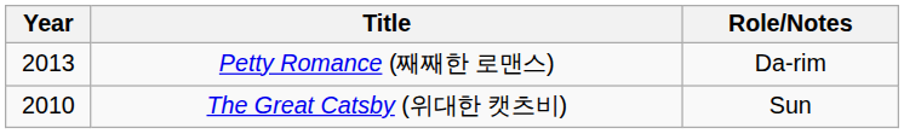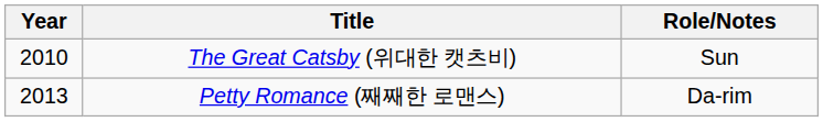rows swapped: The Great Catsby (위대한 캣츠비) <-> Petty Romance (째째한 로맨스)
